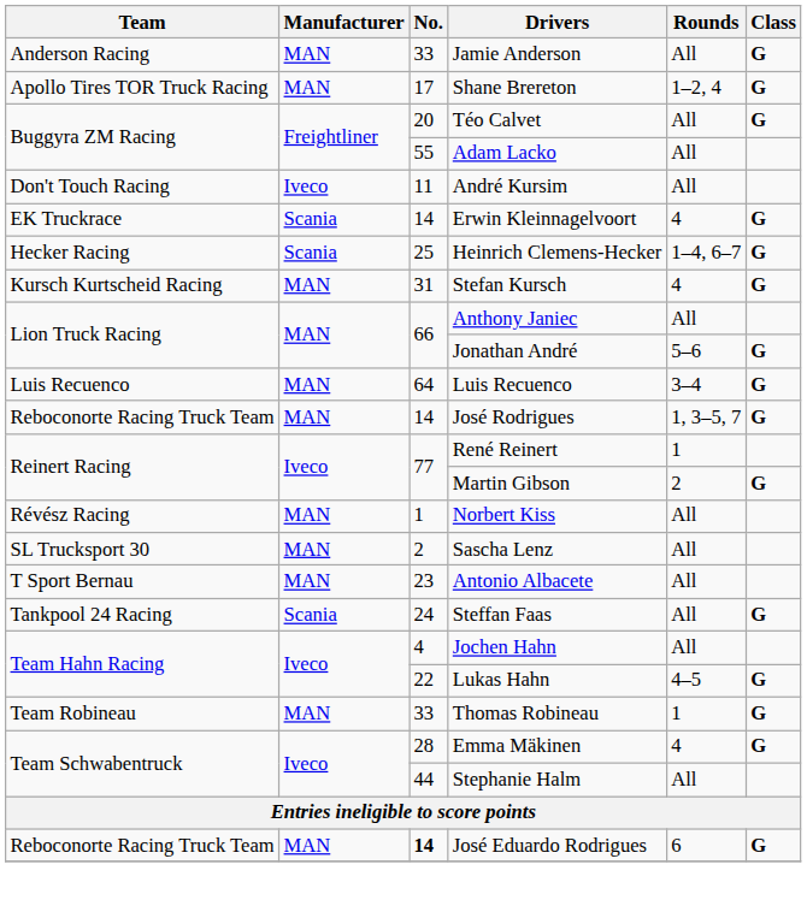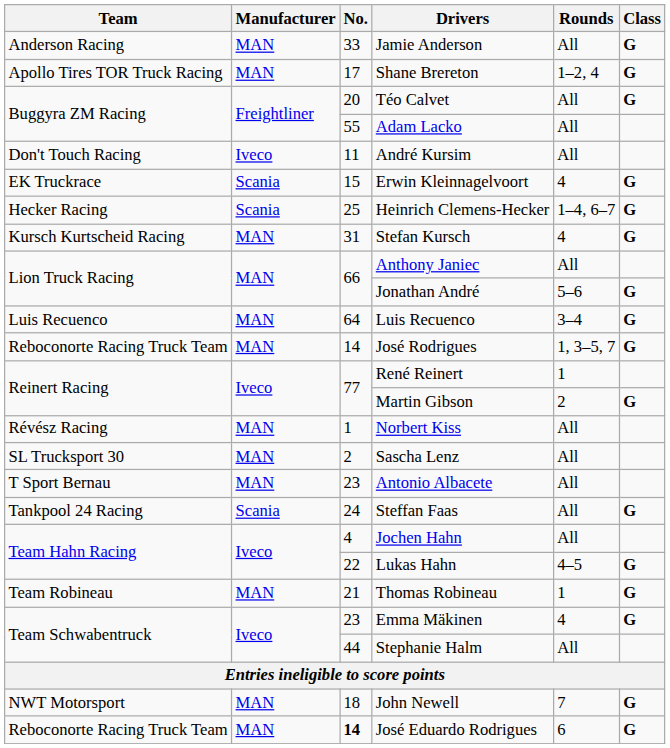Erwin Kleinnagelvoort | No.: 14 -> 15
Thomas Robineau | No.: 33 -> 21
Emma Mäkinen | No.: 28 -> 23
+ row: NWT Motorsport | MAN | 18 | John Newell | 7 | G
